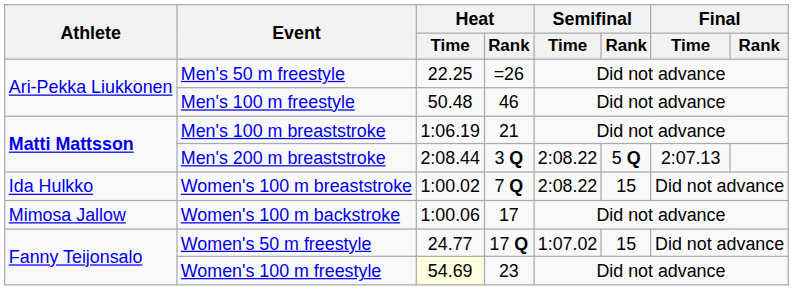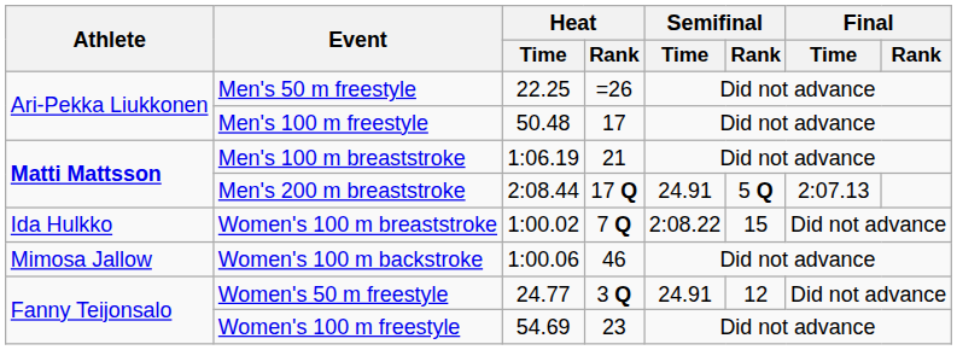Men's 100 m freestyle | Heat / Rank: 46 -> 17
Men's 200 m breaststroke | Heat / Rank: 3 Q -> 17 Q
Men's 200 m breaststroke | Semifinal / Time: 2:08.22 -> 24.91
Women's 100 m backstroke | Heat / Rank: 17 -> 46
Women's 50 m freestyle | Heat / Rank: 17 Q -> 3 Q
Women's 50 m freestyle | Semifinal / Time: 1:07.02 -> 24.91
Women's 50 m freestyle | Semifinal / Rank: 15 -> 12
Women's 100 m freestyle | Heat / Time: lightyellow background -> no background
